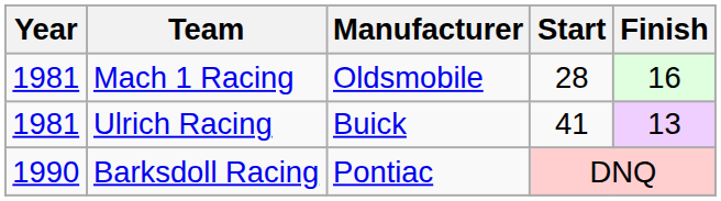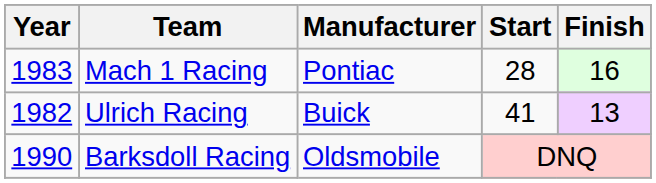Mach 1 Racing | Year: 1981 -> 1983
Mach 1 Racing | Manufacturer: Oldsmobile -> Pontiac
Ulrich Racing | Year: 1981 -> 1982
Barksdoll Racing | Manufacturer: Pontiac -> Oldsmobile
